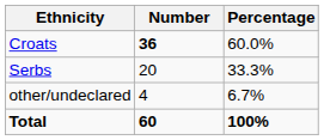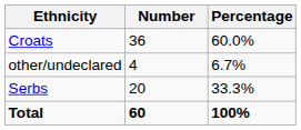Croats | Number: bold -> normal
rows swapped: Serbs <-> other/undeclared
